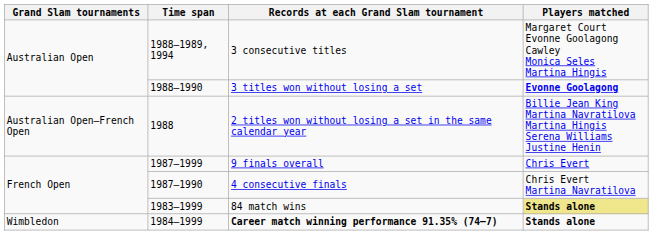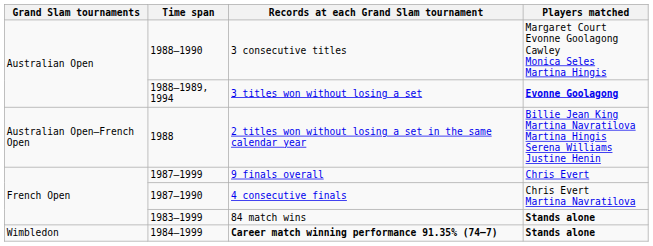3 consecutive titles | Time span: 1988–1989, 1994 -> 1988–1990
3 titles won without losing a set | Time span: 1988–1990 -> 1988–1989, 1994
84 match wins | Players matched: khaki background -> no background
